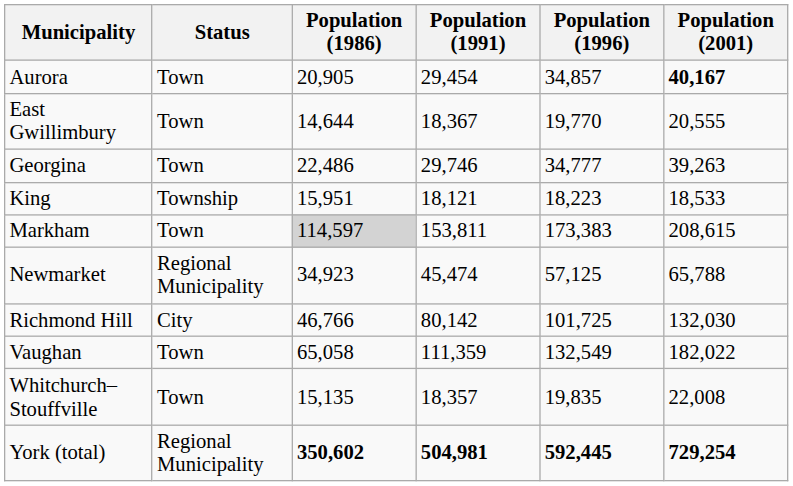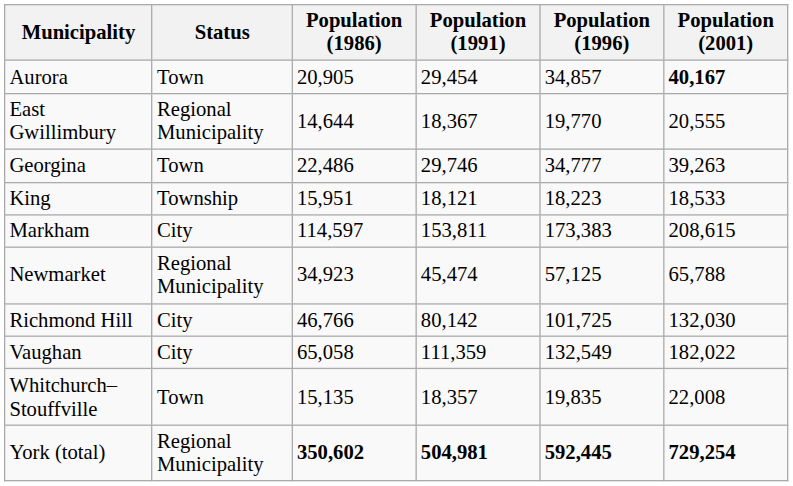East Gwillimbury | Status: Town -> Regional Municipality
Markham | Status: Town -> City
Markham | Population (1986): lightgrey background -> no background
Vaughan | Status: Town -> City
